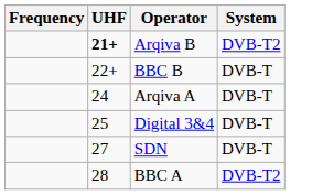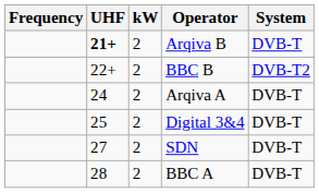+ column: kW | 2 | 2 | 2 | 2 | 2 | 2
Arqiva B | System: DVB-T2 -> DVB-T
BBC B | System: DVB-T -> DVB-T2
BBC A | System: DVB-T2 -> DVB-T
